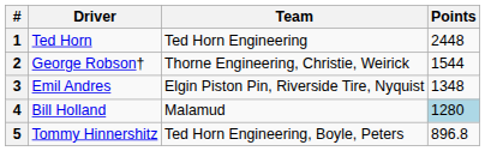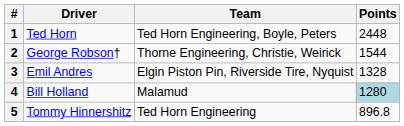1 | Team: Ted Horn Engineering -> Ted Horn Engineering, Boyle, Peters
3 | Points: 1348 -> 1328
5 | Team: Ted Horn Engineering, Boyle, Peters -> Ted Horn Engineering
